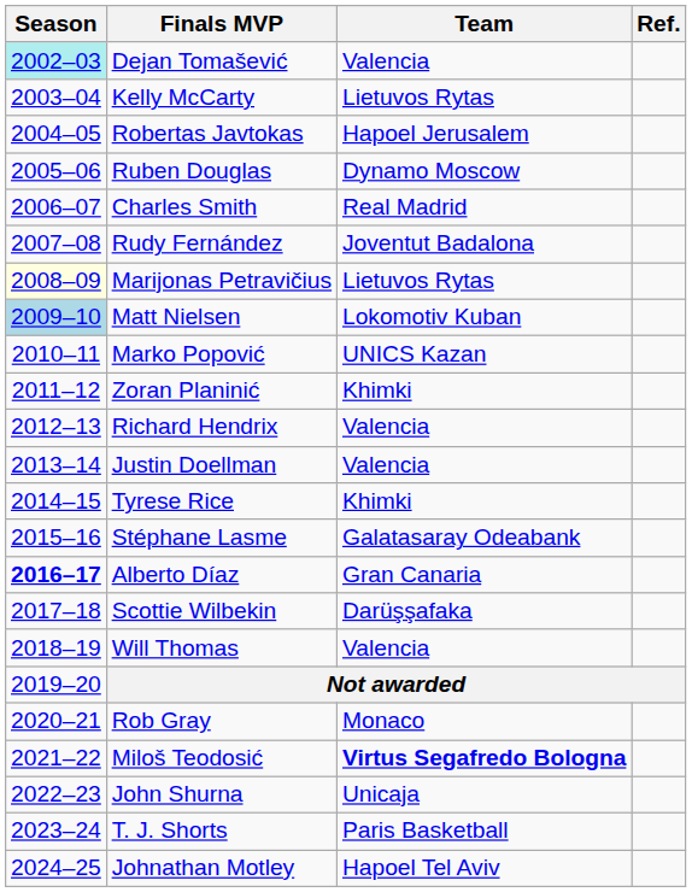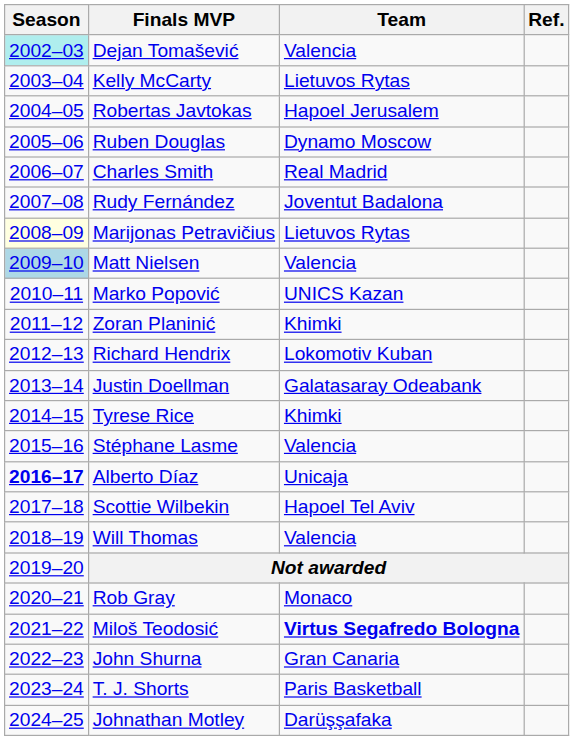Matt Nielsen | Team: Lokomotiv Kuban -> Valencia
Richard Hendrix | Team: Valencia -> Lokomotiv Kuban
Justin Doellman | Team: Valencia -> Galatasaray Odeabank
Stéphane Lasme | Team: Galatasaray Odeabank -> Valencia
Alberto Díaz | Team: Gran Canaria -> Unicaja
Scottie Wilbekin | Team: Darüşşafaka -> Hapoel Tel Aviv
John Shurna | Team: Unicaja -> Gran Canaria
Johnathan Motley | Team: Hapoel Tel Aviv -> Darüşşafaka
